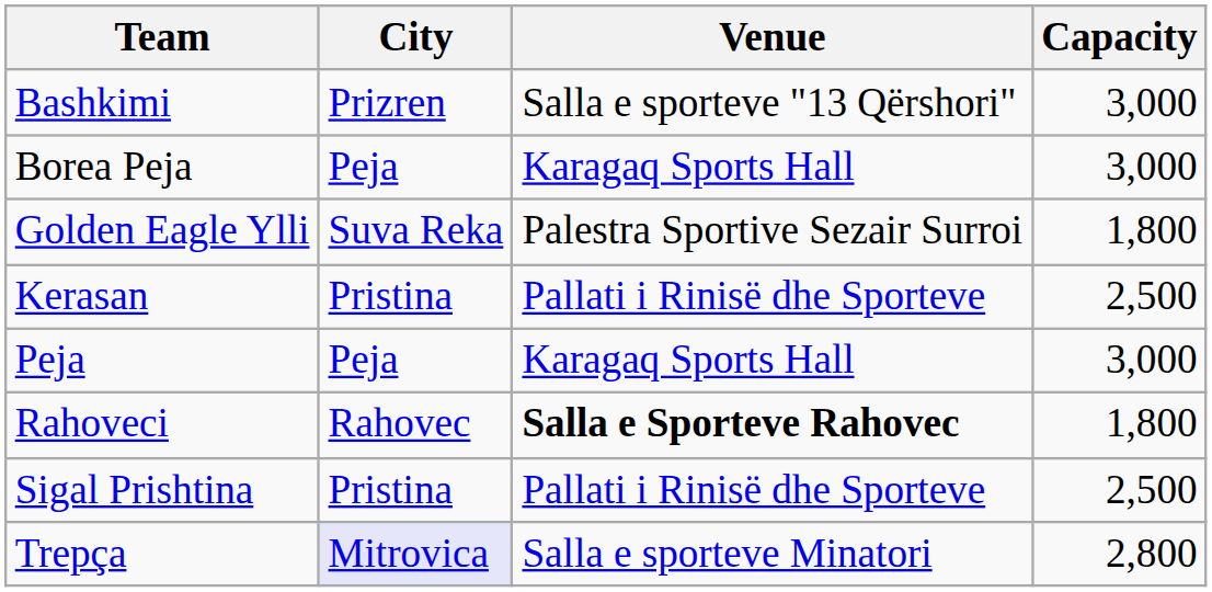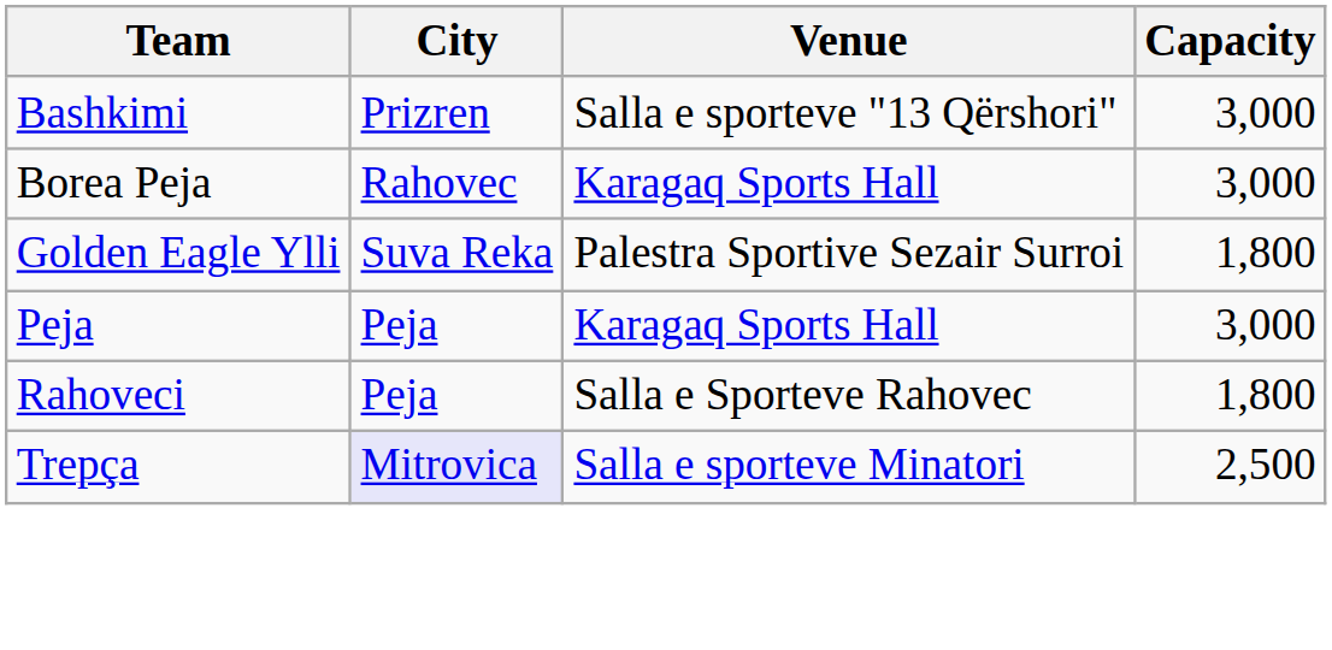Borea Peja | City: Peja -> Rahovec
- row: Kerasan | Pristina | Pallati i Rinisë dhe Sporteve | 2,500
Rahoveci | City: Rahovec -> Peja
Rahoveci | Venue: bold -> normal
- row: Sigal Prishtina | Pristina | Pallati i Rinisë dhe Sporteve | 2,500
Trepça | Capacity: 2,800 -> 2,500
